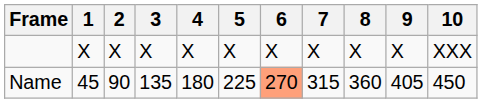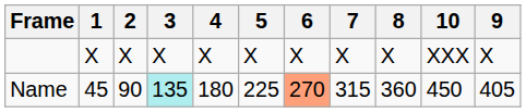columns swapped: 9 <-> 10
Name | 3: no background -> paleturquoise background
